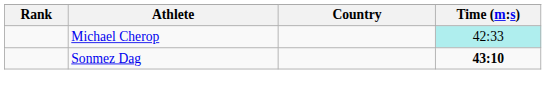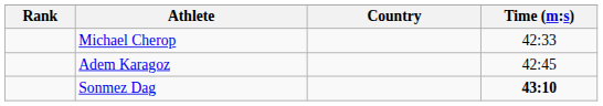Michael Cherop | Time (m:s): paleturquoise background -> no background
+ row: Adem Karagoz | 42:45
